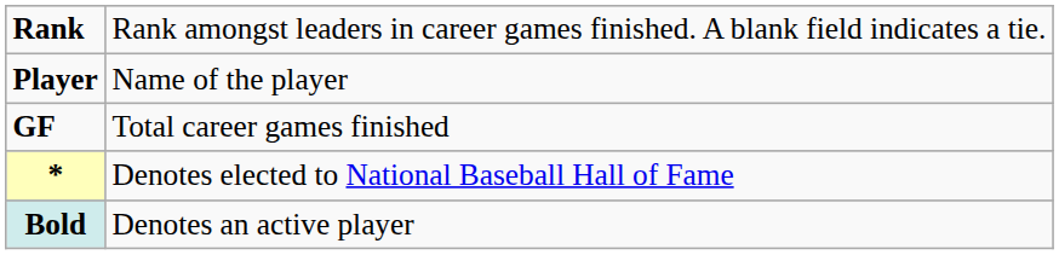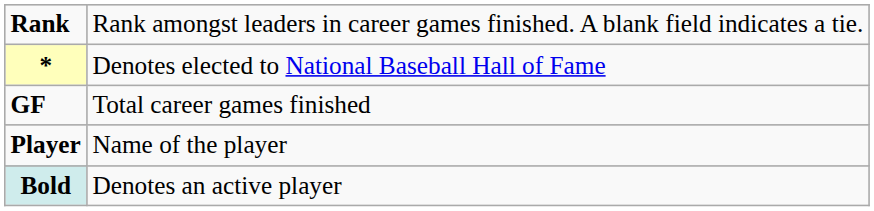rows swapped: Player <-> *
